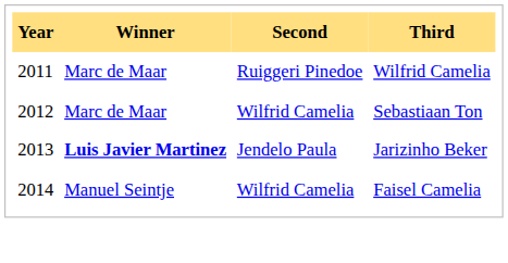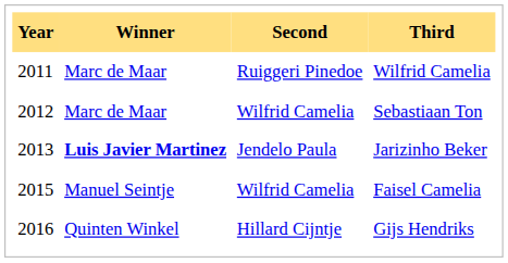Faisel Camelia | Year: 2014 -> 2015
+ row: 2016 | Quinten Winkel | Hillard Cijntje | Gijs Hendriks
